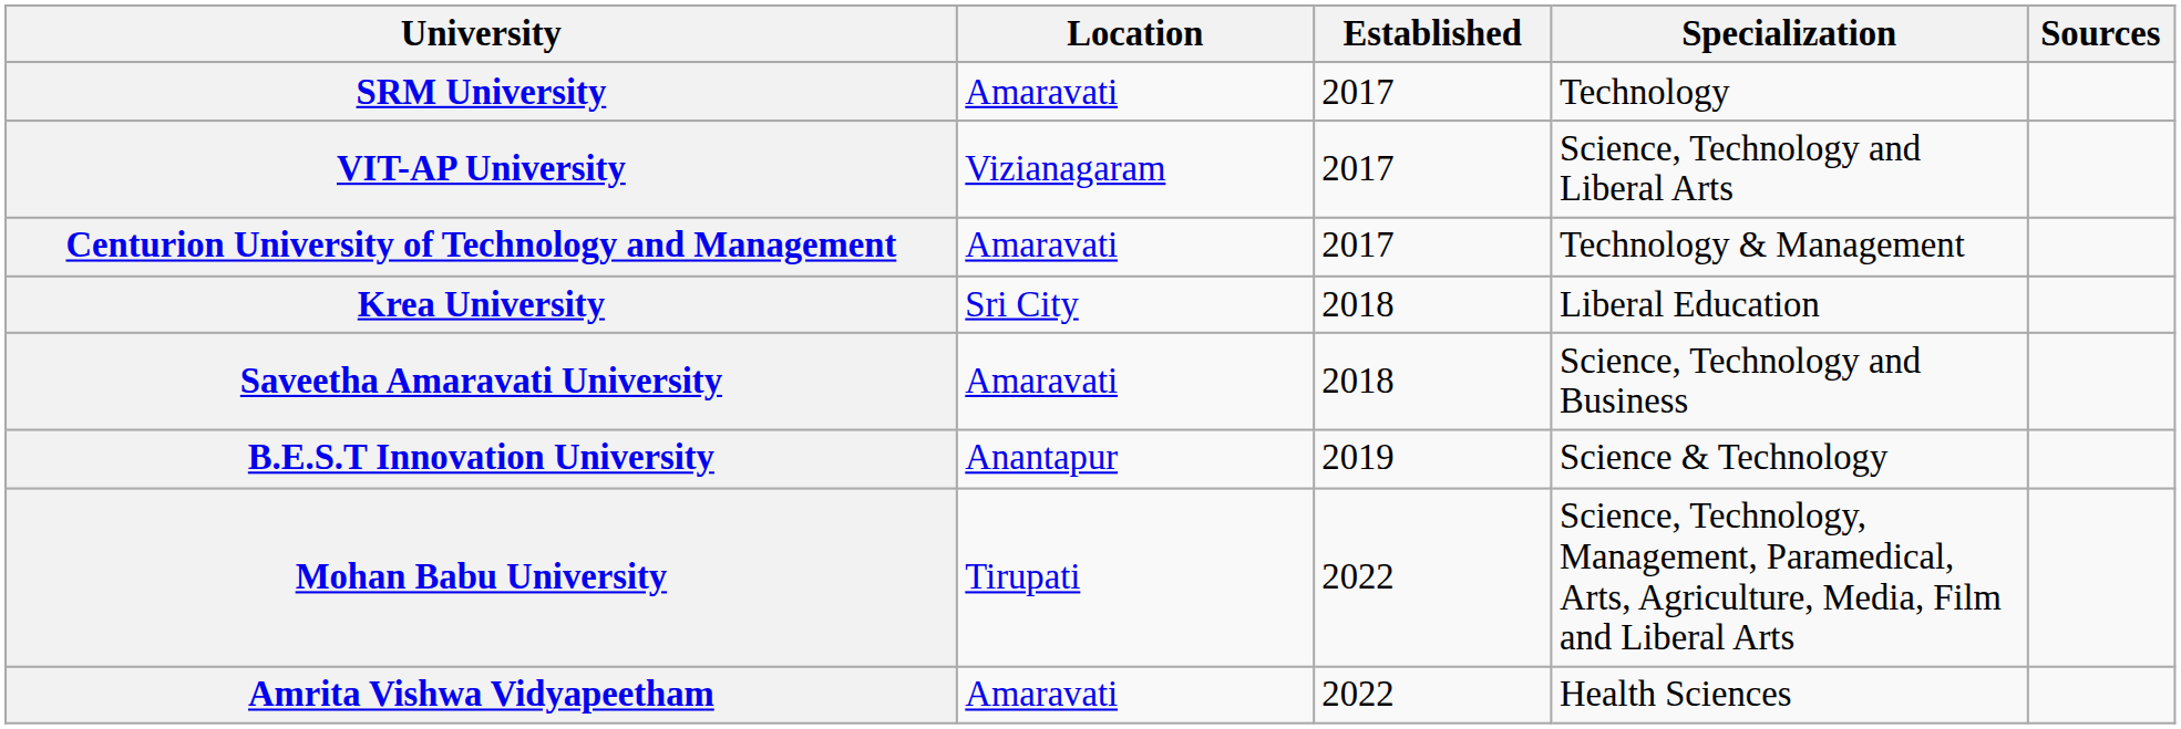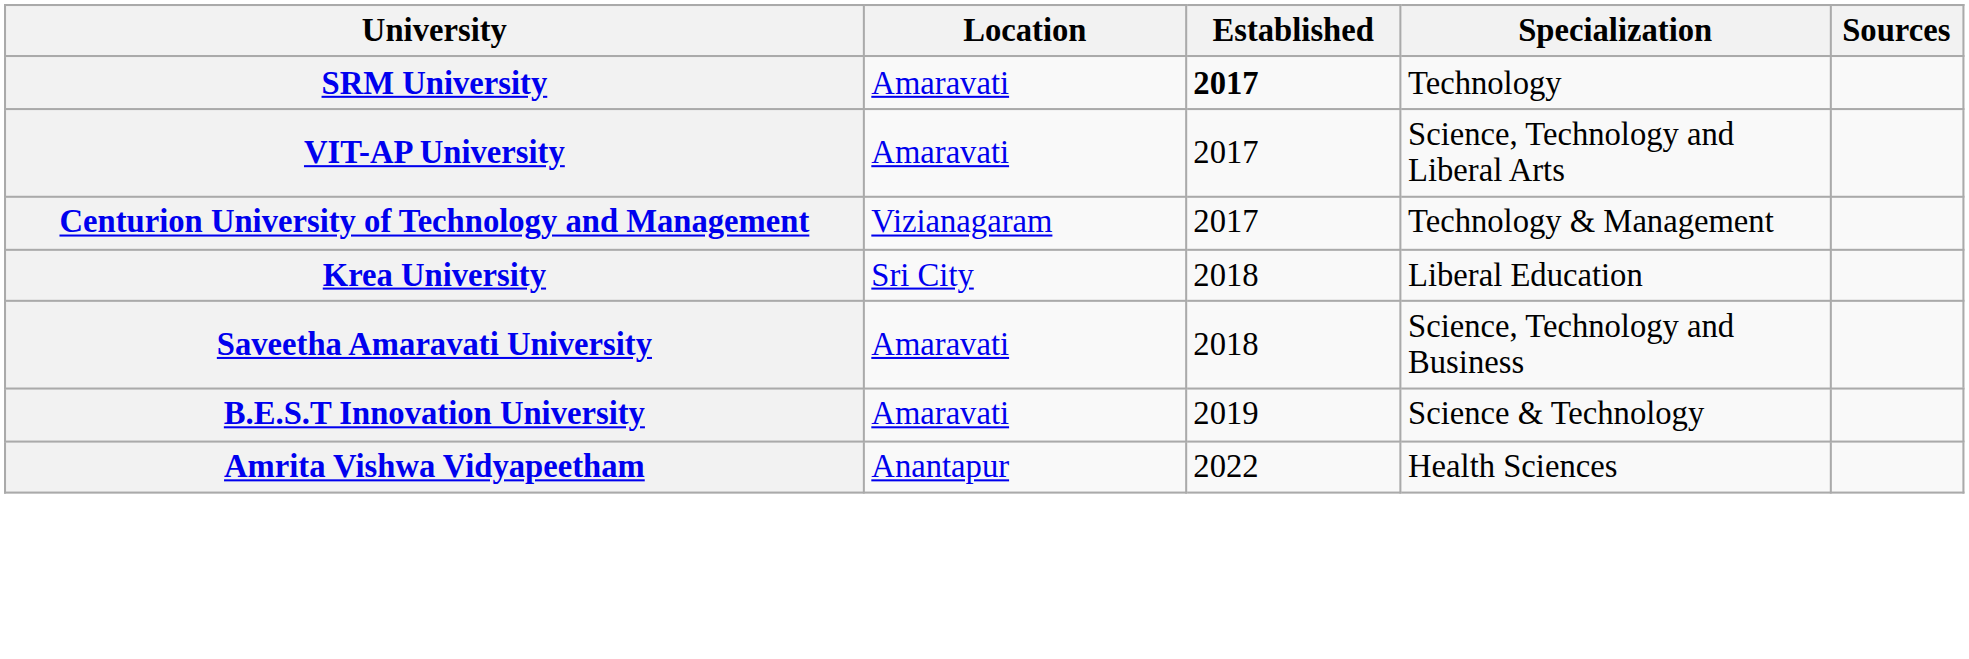SRM University | Established: normal -> bold
VIT-AP University | Location: Vizianagaram -> Amaravati
Centurion University of Technology and Management | Location: Amaravati -> Vizianagaram
B.E.S.T Innovation University | Location: Anantapur -> Amaravati
- row: Mohan Babu University | Tirupati | 2022 | Science, Technology, Management, Paramedical, Arts, Agriculture, Media, Film and Liberal Arts
Amrita Vishwa Vidyapeetham | Location: Amaravati -> Anantapur
